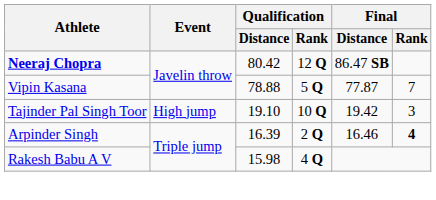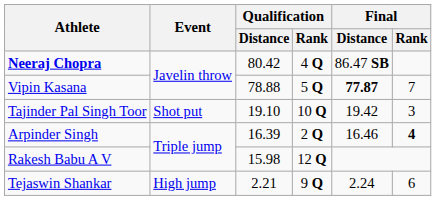Neeraj Chopra | Qualification / Rank: 12 Q -> 4 Q
Vipin Kasana | Final / Distance: normal -> bold
Tajinder Pal Singh Toor | Event: High jump -> Shot put
Rakesh Babu A V | Qualification / Rank: 4 Q -> 12 Q
+ row: Tejaswin Shankar | High jump | 2.21 | 9 Q | 2.24 | 6
